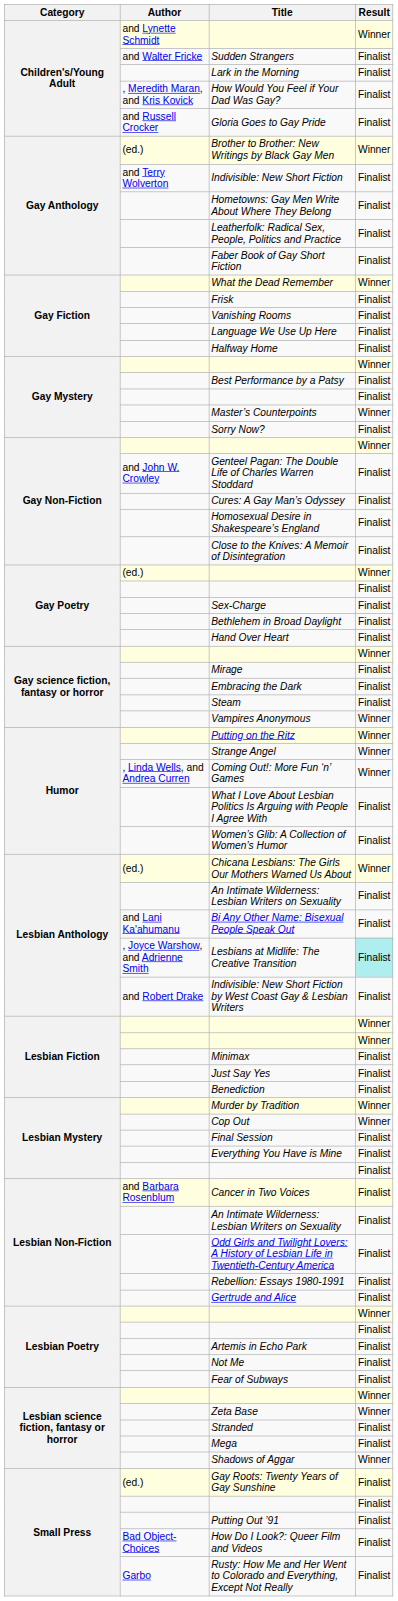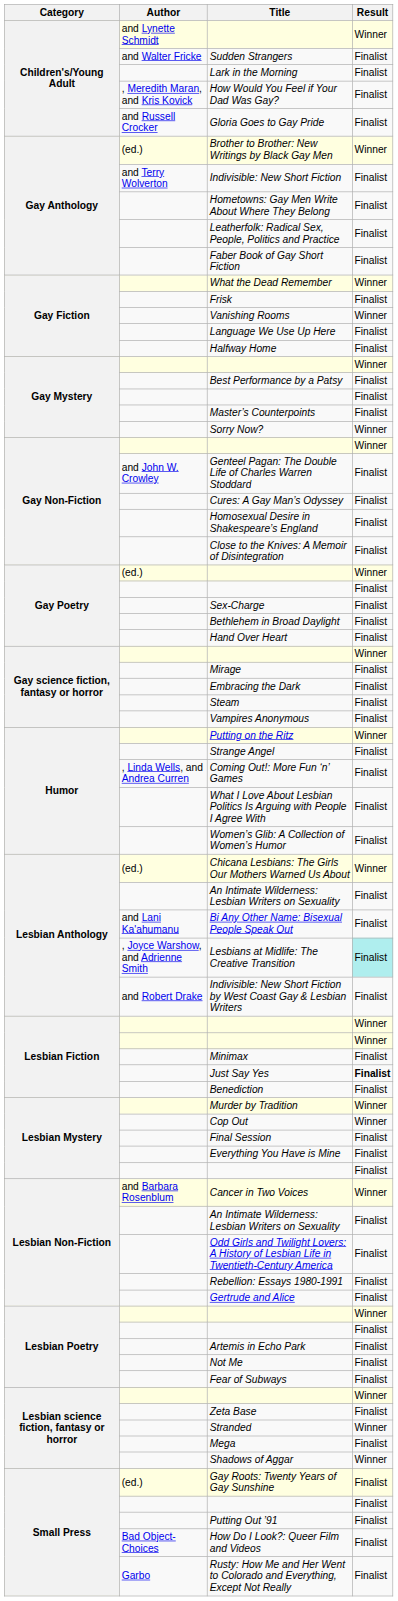Vanishing Rooms | Result: Finalist -> Winner
Master’s Counterpoints | Result: Winner -> Finalist
Sorry Now? | Result: Finalist -> Winner
Vampires Anonymous | Result: Winner -> Finalist
Strange Angel | Result: Winner -> Finalist
Coming Out!: More Fun ‘n’ Games | Result: Winner -> Finalist
Just Say Yes | Result: normal -> bold
Cancer in Two Voices | Result: Finalist -> Winner
Zeta Base | Result: Winner -> Finalist
Stranded | Result: Finalist -> Winner
